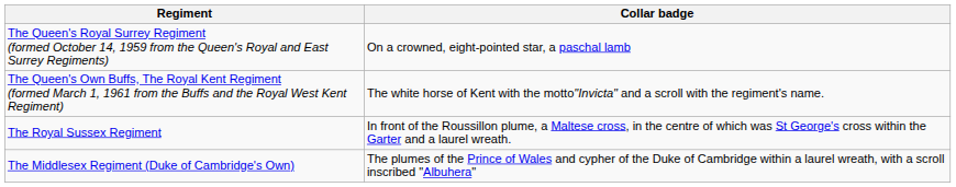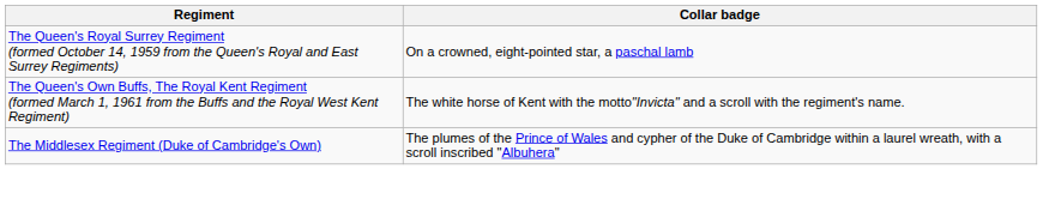- row: The Royal Sussex Regiment | In front of the Roussillon plume, a Maltese cross, in the centre of which was St George's cross within the Garter and a laurel wreath.
